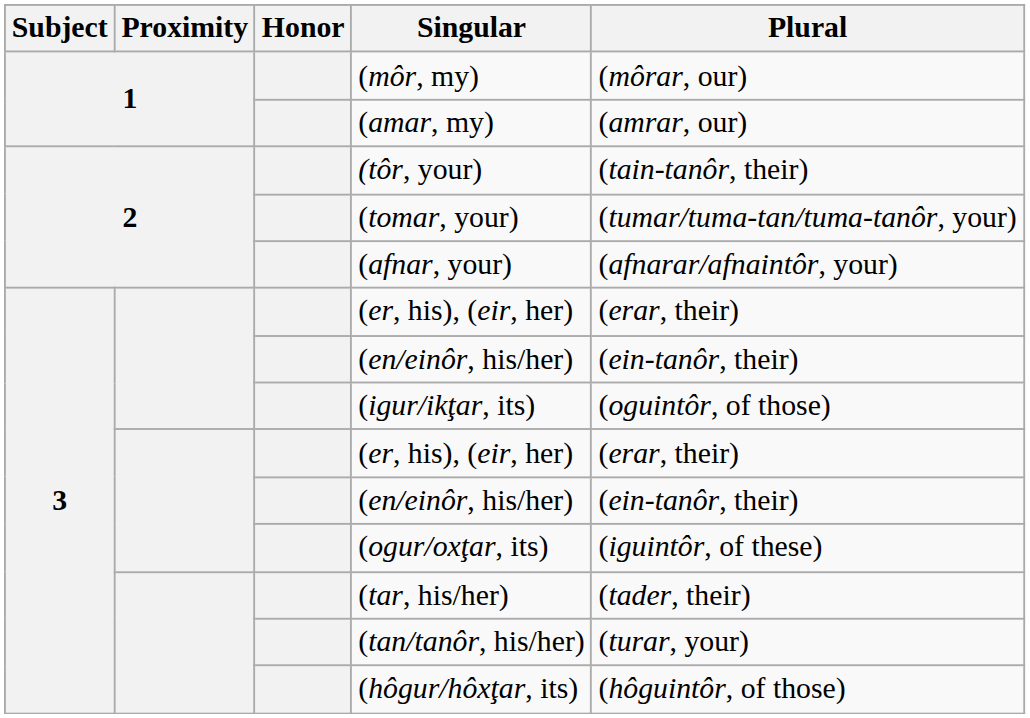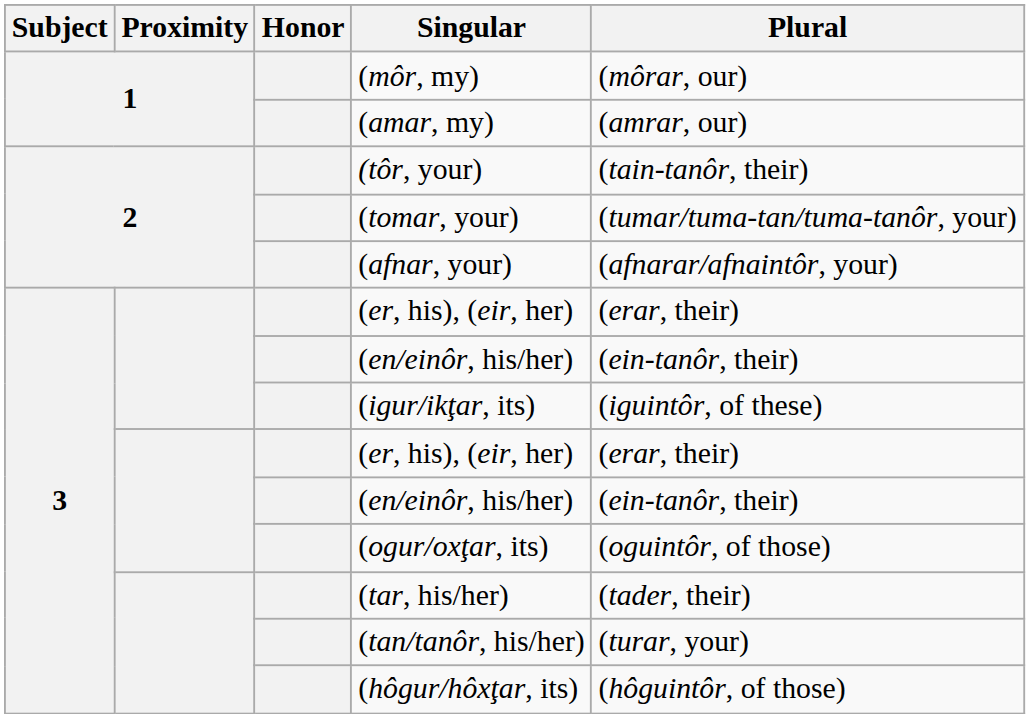(igur/ikţar, its) | Plural: (oguintôr, of those) -> (iguintôr, of these)
(ogur/oxţar, its) | Plural: (iguintôr, of these) -> (oguintôr, of those)
